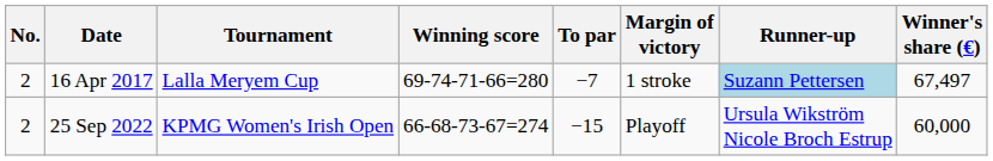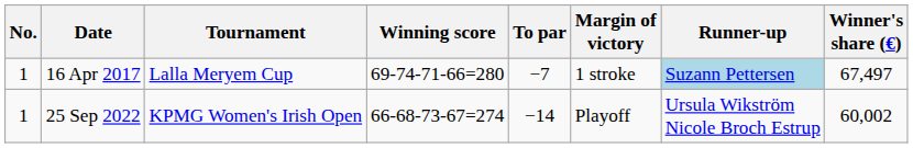16 Apr 2017 | No.: 2 -> 1
25 Sep 2022 | No.: 2 -> 1
25 Sep 2022 | To par: −15 -> −14
25 Sep 2022 | Winner's share (€): 60,000 -> 60,002
